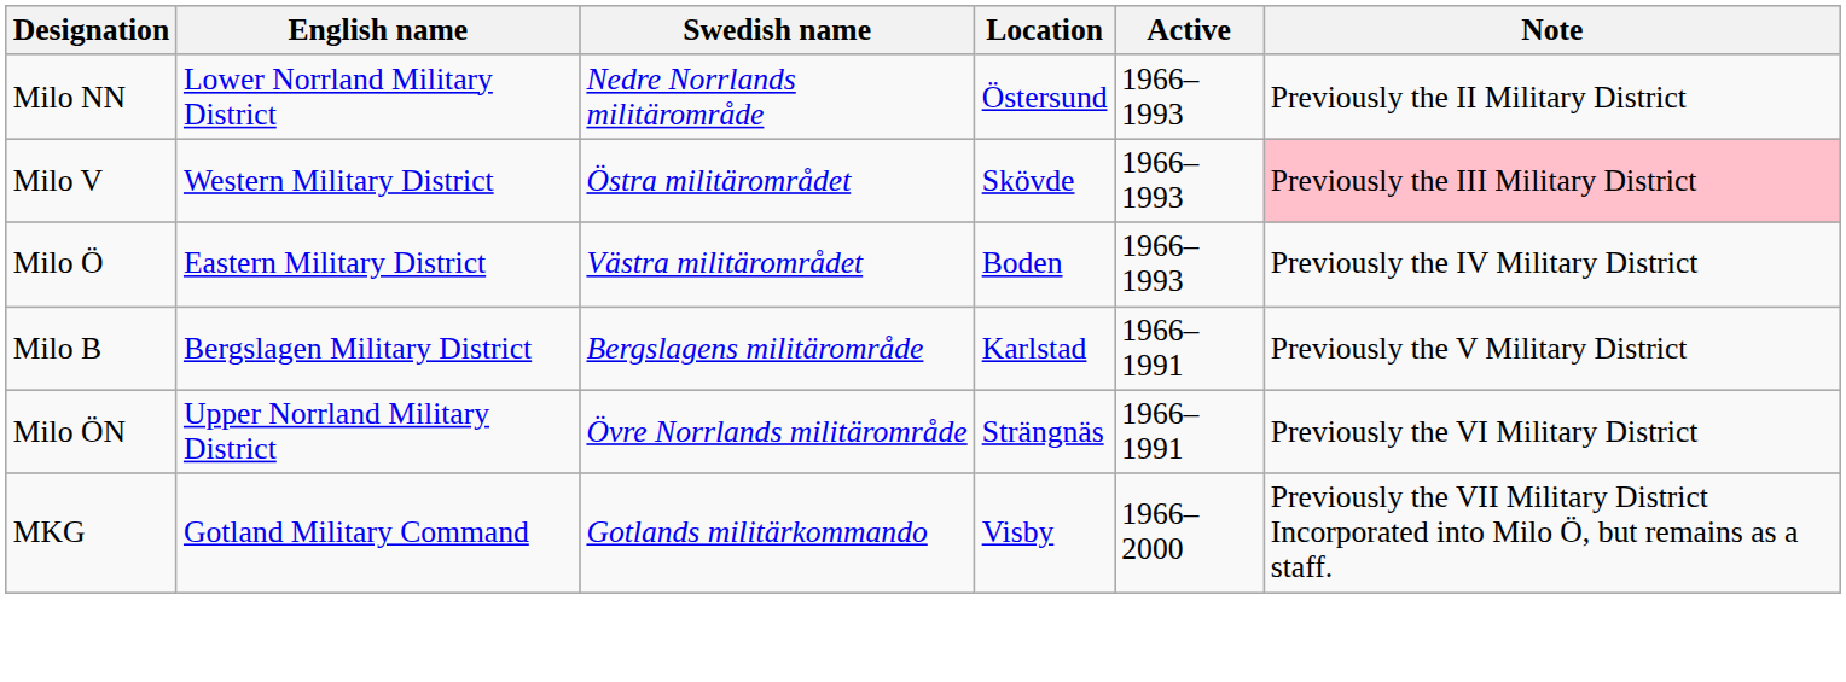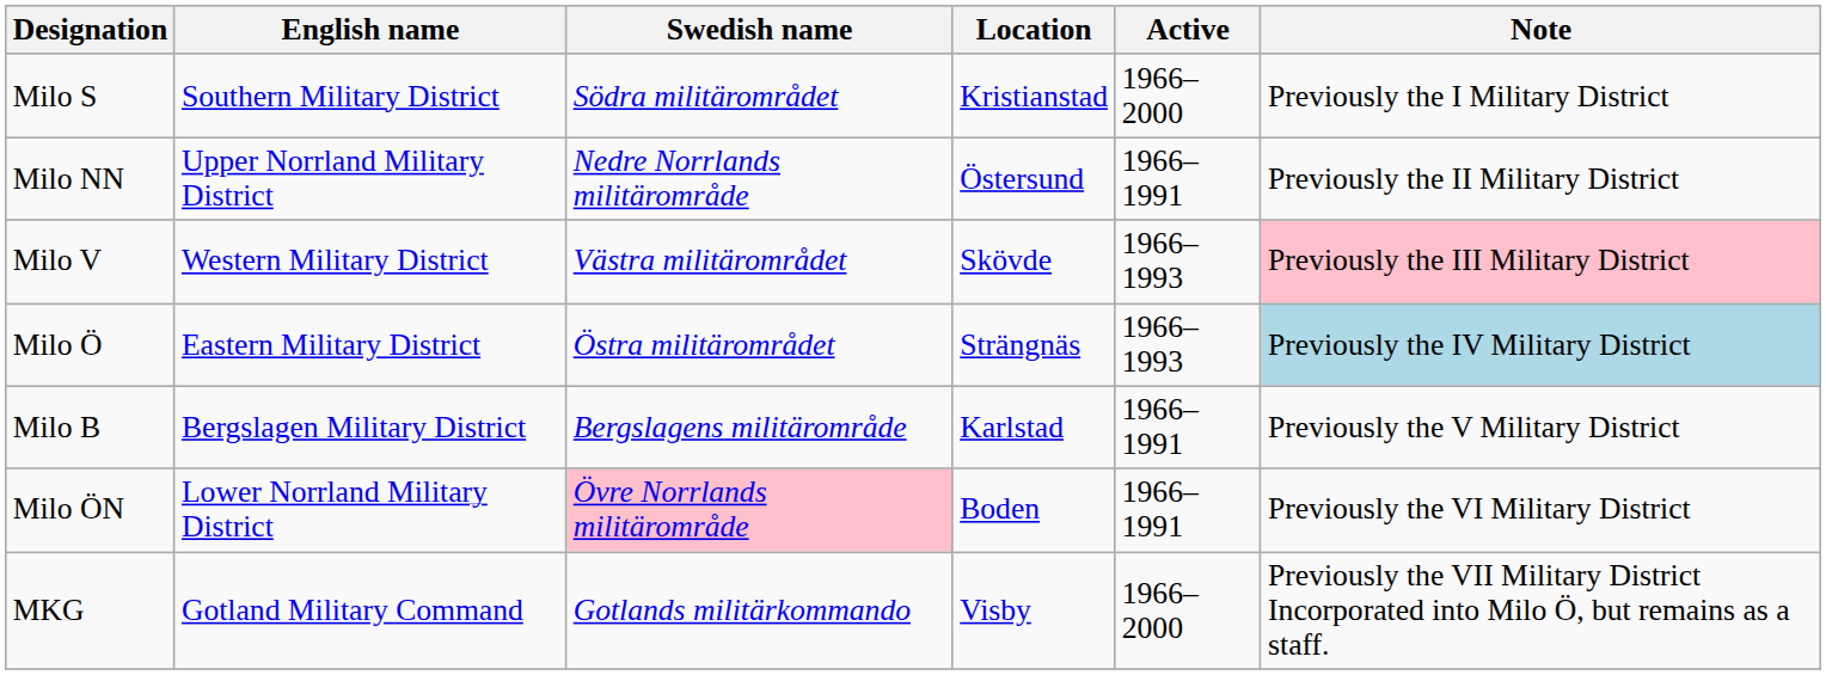+ row: Milo S | Southern Military District | Södra militärområdet | Kristianstad | 1966–2000 | Previously the I Military District
Milo NN | English name: Lower Norrland Military District -> Upper Norrland Military District
Milo NN | Active: 1966–1993 -> 1966–1991
Milo V | Swedish name: Östra militärområdet -> Västra militärområdet
Milo Ö | Swedish name: Västra militärområdet -> Östra militärområdet
Milo Ö | Location: Boden -> Strängnäs
Milo Ö | Note: no background -> lightblue background
Milo ÖN | English name: Upper Norrland Military District -> Lower Norrland Military District
Milo ÖN | Swedish name: no background -> pink background
Milo ÖN | Location: Strängnäs -> Boden
